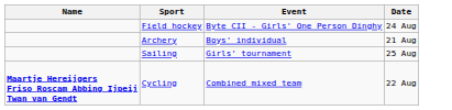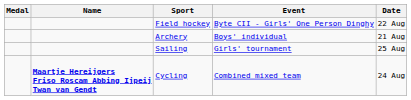+ column: Medal
Field hockey | Date: 24 Aug -> 22 Aug
Cycling | Date: 22 Aug -> 24 Aug
